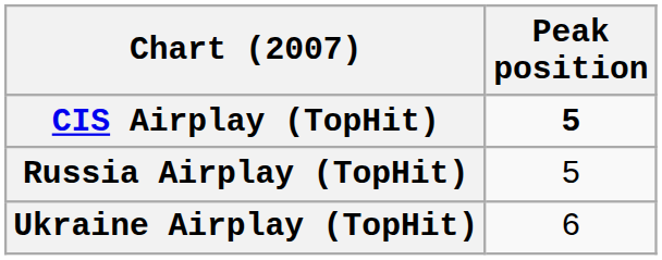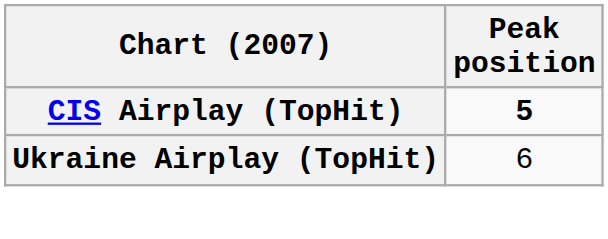- row: Russia Airplay (TopHit) | 5
